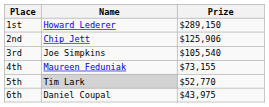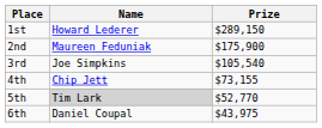2nd | Name: Chip Jett -> Maureen Feduniak
2nd | Prize: $125,906 -> $175,900
4th | Name: Maureen Feduniak -> Chip Jett
